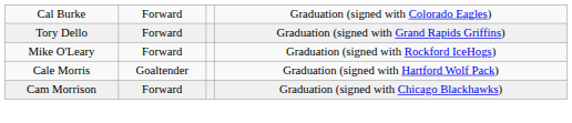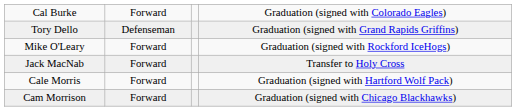Tory Dello | column 2: Forward -> Defenseman
+ row: Jack MacNab | Forward | Transfer to Holy Cross
Cale Morris | column 2: Goaltender -> Forward
